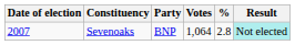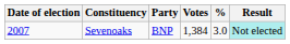Sevenoaks | Votes: 1,064 -> 1,384
Sevenoaks | %: 2.8 -> 3.0
